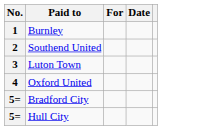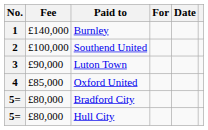+ column: Fee | £140,000 | £100,000 | £90,000 | £85,000 | £80,000 | £80,000
